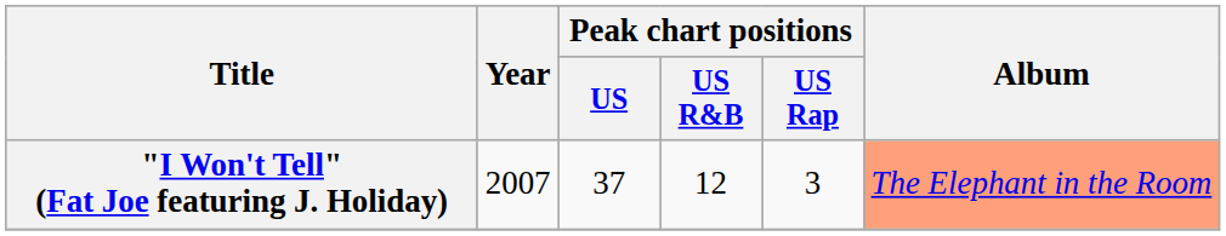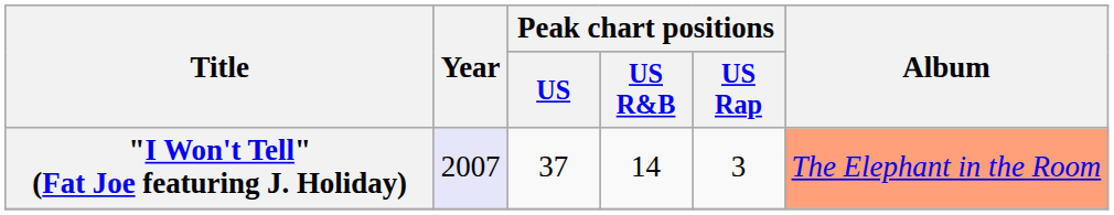"I Won't Tell" (Fat Joe featuring J. Holiday) | Year: no background -> lavender background
"I Won't Tell" (Fat Joe featuring J. Holiday) | Peak chart positions / US R&B: 12 -> 14
